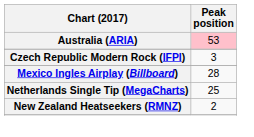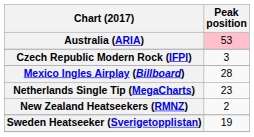Netherlands Single Tip (MegaCharts) | Peak position: 25 -> 23
+ row: Sweden Heatseeker (Sverigetopplistan) | 19
